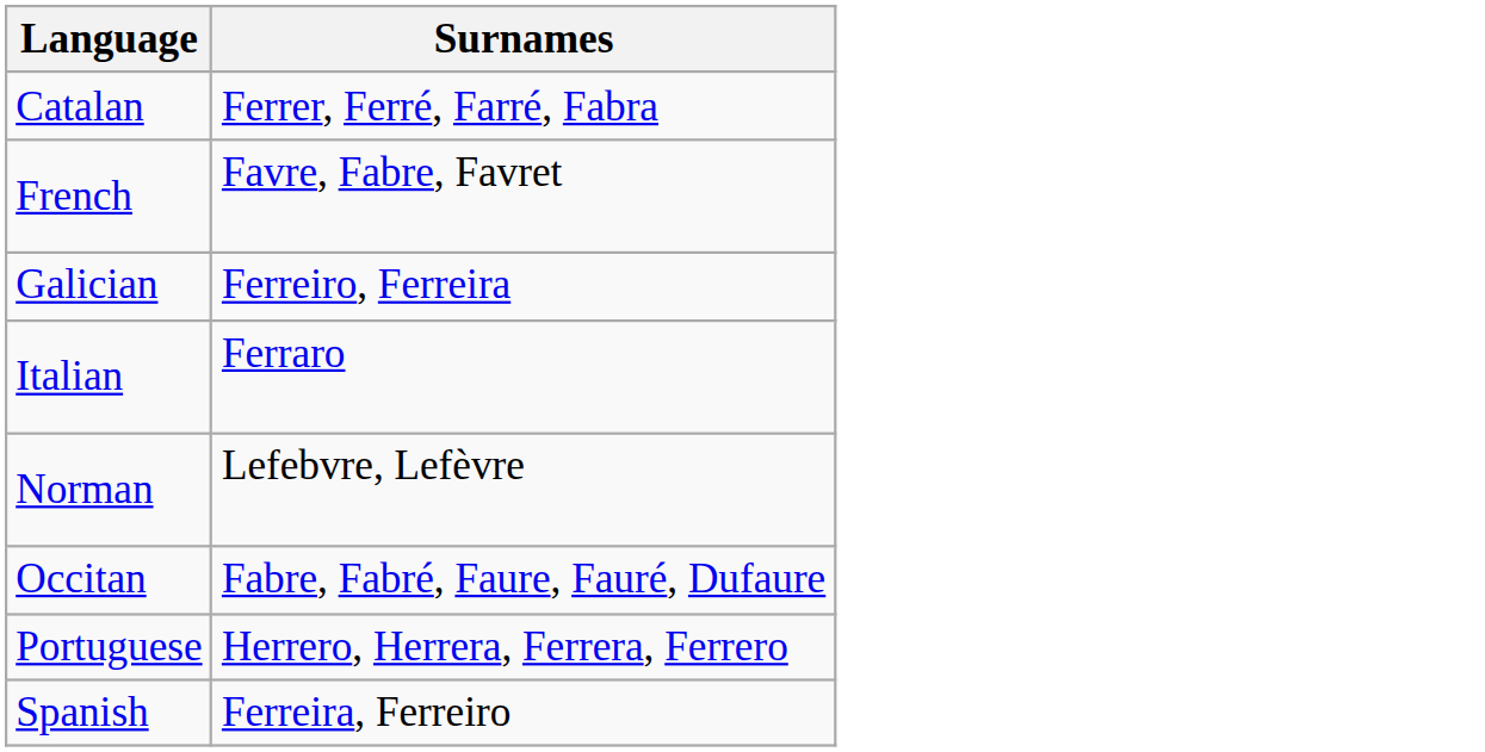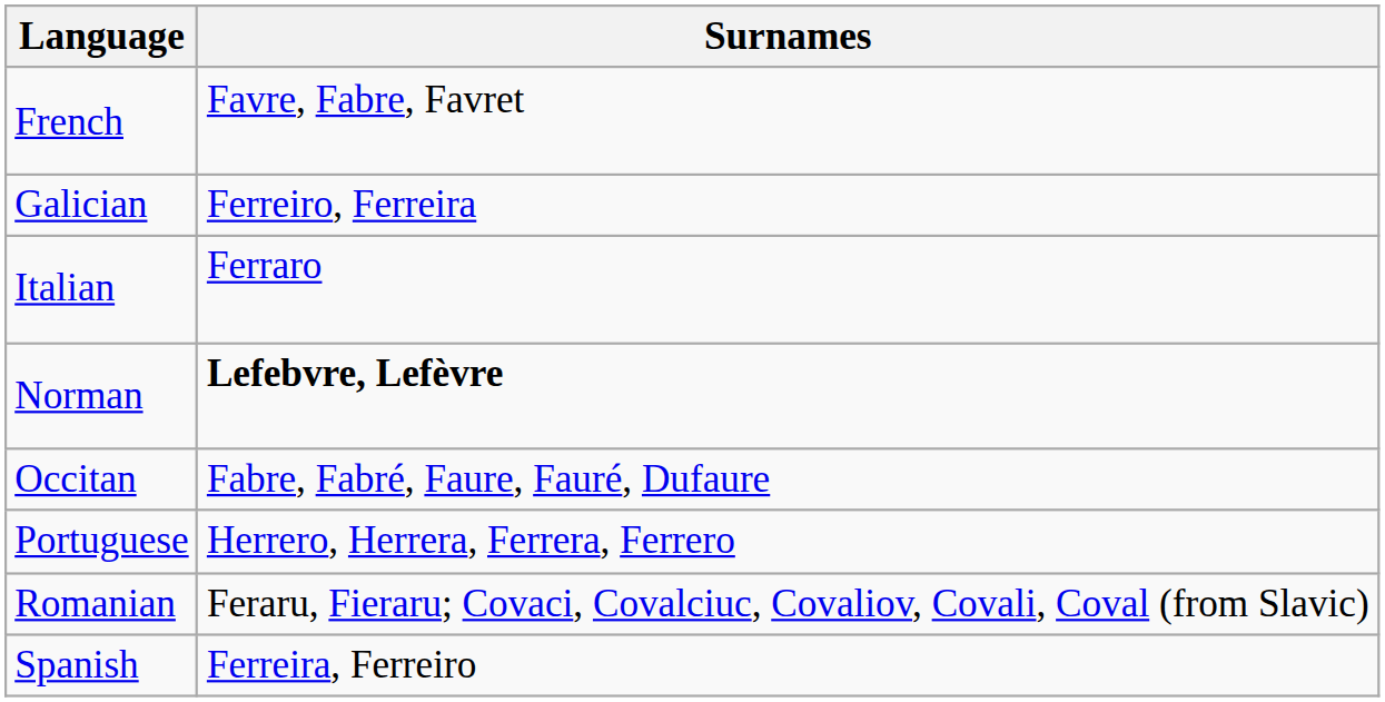- row: Catalan | Ferrer, Ferré, Farré, Fabra
Norman | Surnames: normal -> bold
+ row: Romanian | Feraru, Fieraru; Covaci, Covalciuc, Covaliov, Covali, Coval (from Slavic)
